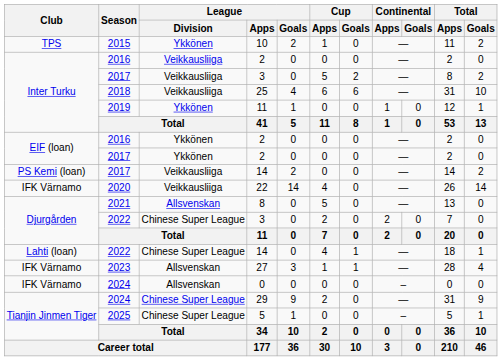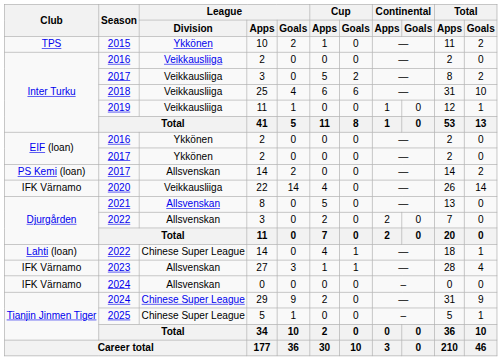2019 / 11 | League / Division: Ykkönen -> Veikkausliiga
2017 / 14 | League / Division: Veikkausliiga -> Allsvenskan
2022 / 3 | League / Division: Chinese Super League -> Allsvenskan
